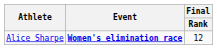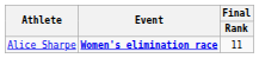Alice Sharpe | Final / Rank: 12 -> 11
